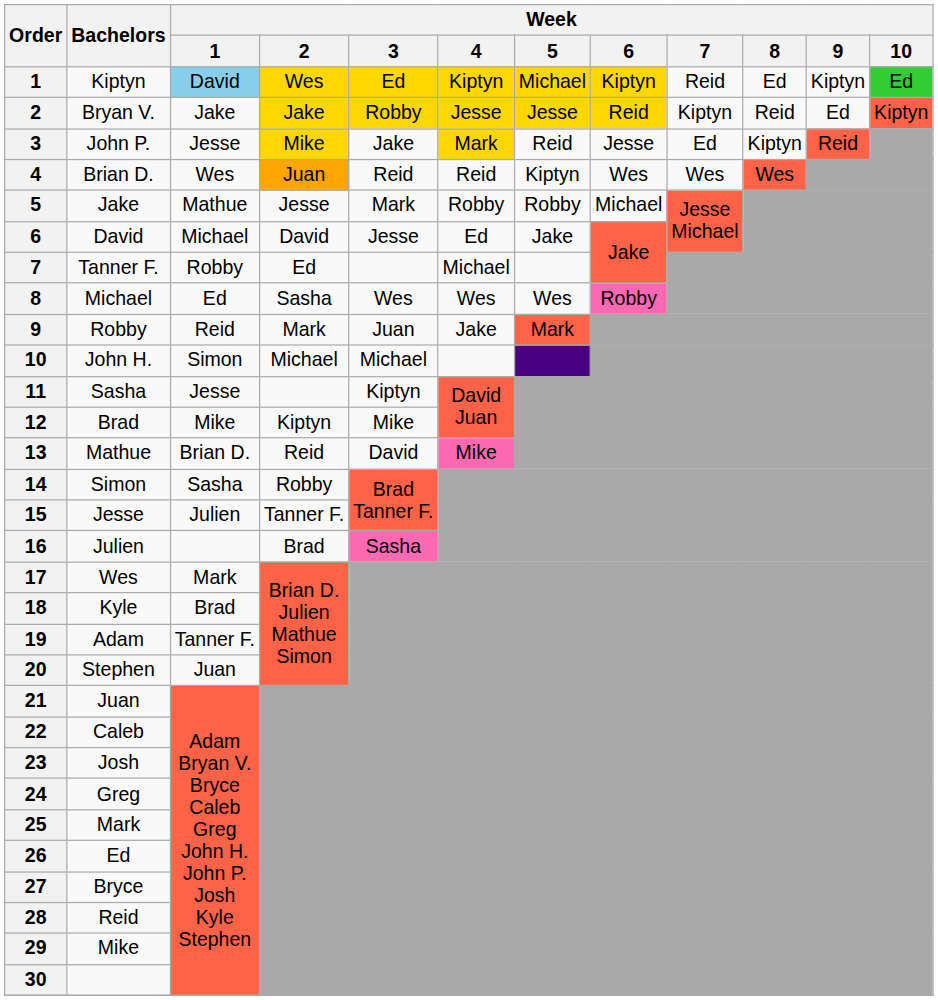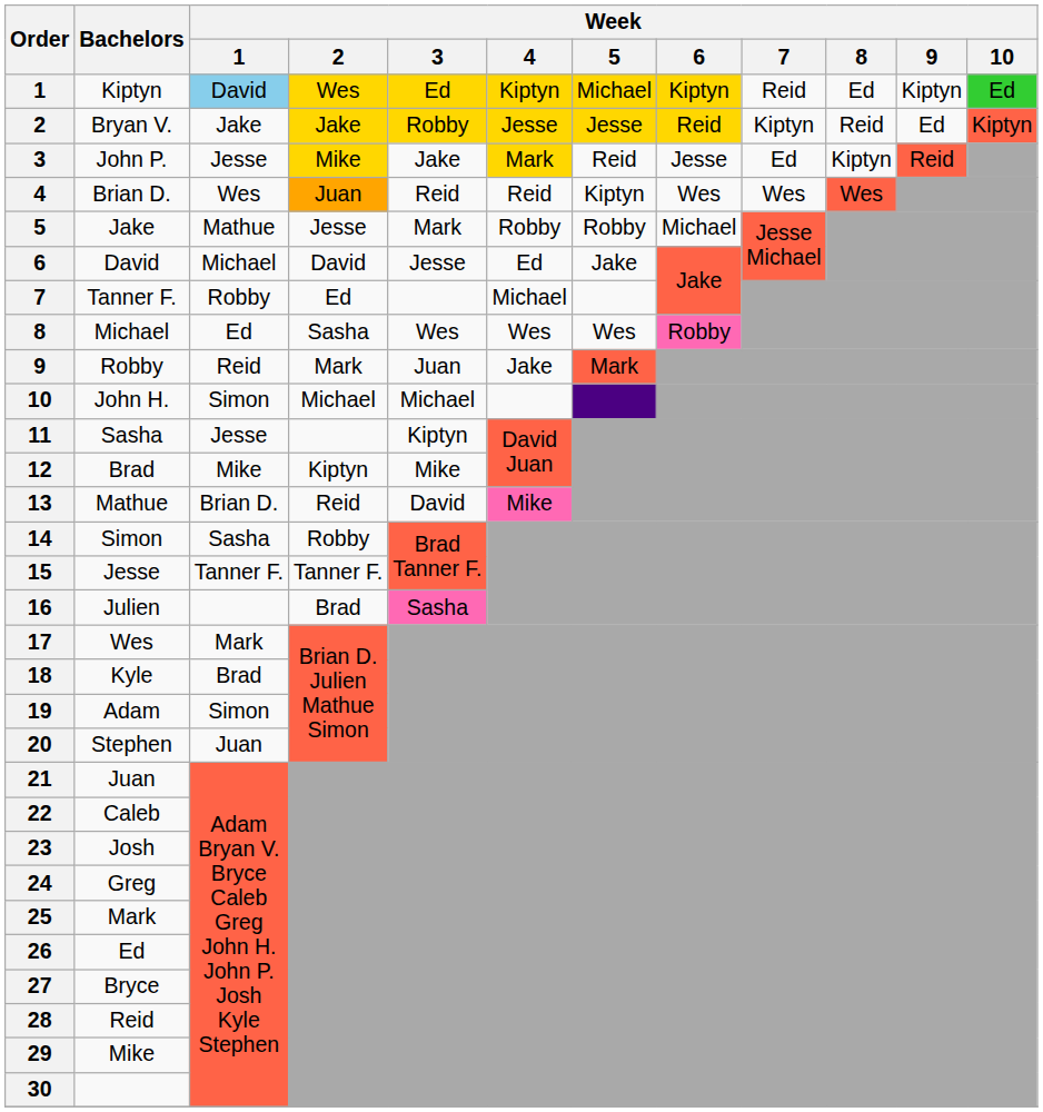15 | Week / 1: Julien -> Tanner F.
19 | Week / 1: Tanner F. -> Simon
